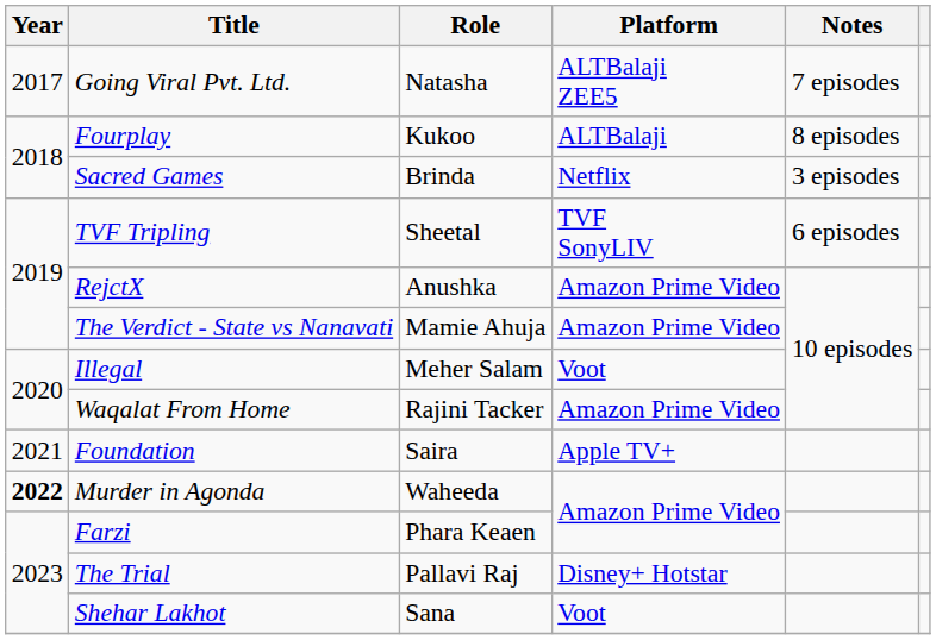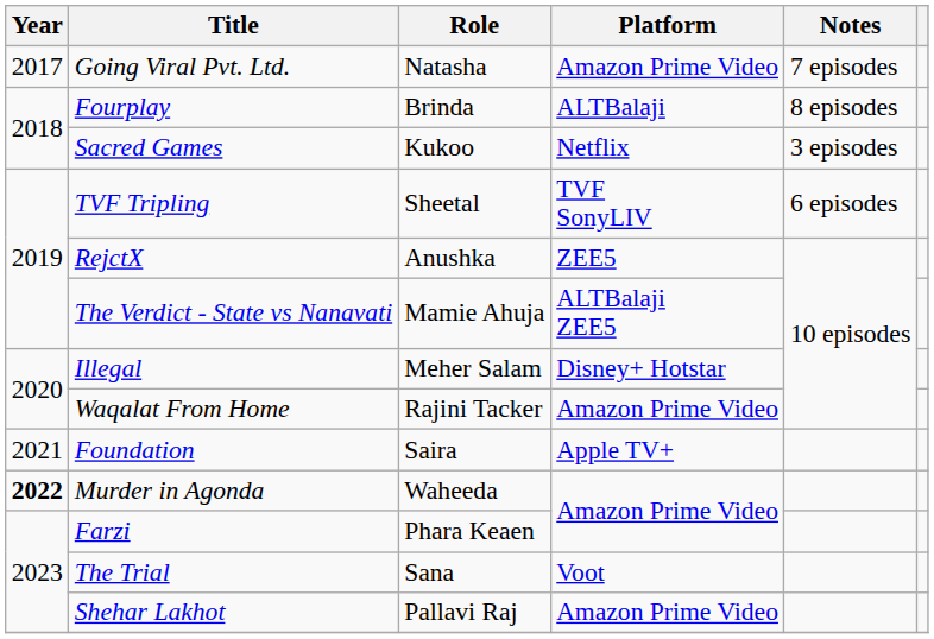Going Viral Pvt. Ltd. | Platform: ALTBalaji ZEE5 -> Amazon Prime Video
Fourplay | Role: Kukoo -> Brinda
Sacred Games | Role: Brinda -> Kukoo
RejctX | Platform: Amazon Prime Video -> ZEE5
The Verdict - State vs Nanavati | Platform: Amazon Prime Video -> ALTBalaji ZEE5
Illegal | Platform: Voot -> Disney+ Hotstar
The Trial | Role: Pallavi Raj -> Sana
The Trial | Platform: Disney+ Hotstar -> Voot
Shehar Lakhot | Role: Sana -> Pallavi Raj
Shehar Lakhot | Platform: Voot -> Amazon Prime Video
